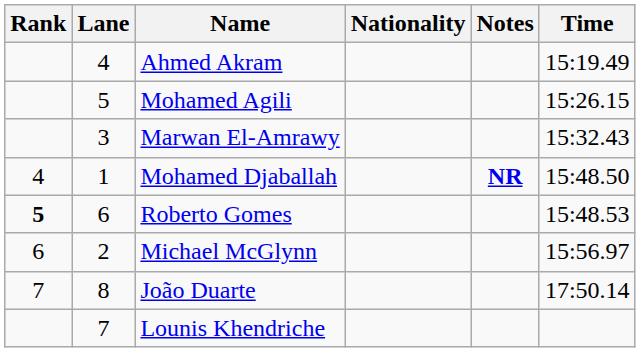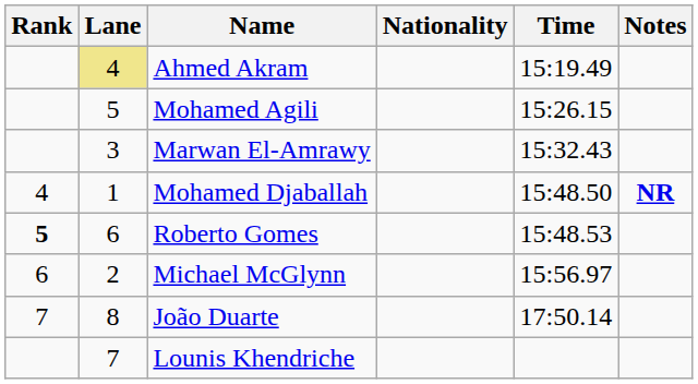columns swapped: Time <-> Notes
Ahmed Akram | Lane: no background -> khaki background
